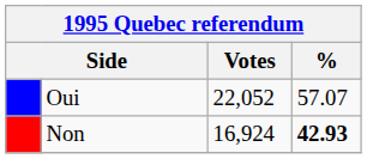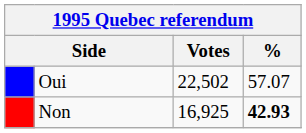Oui | Votes: 22,052 -> 22,502
Non | Votes: 16,924 -> 16,925
